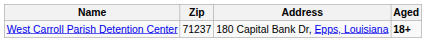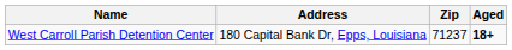columns swapped: Address <-> Zip
